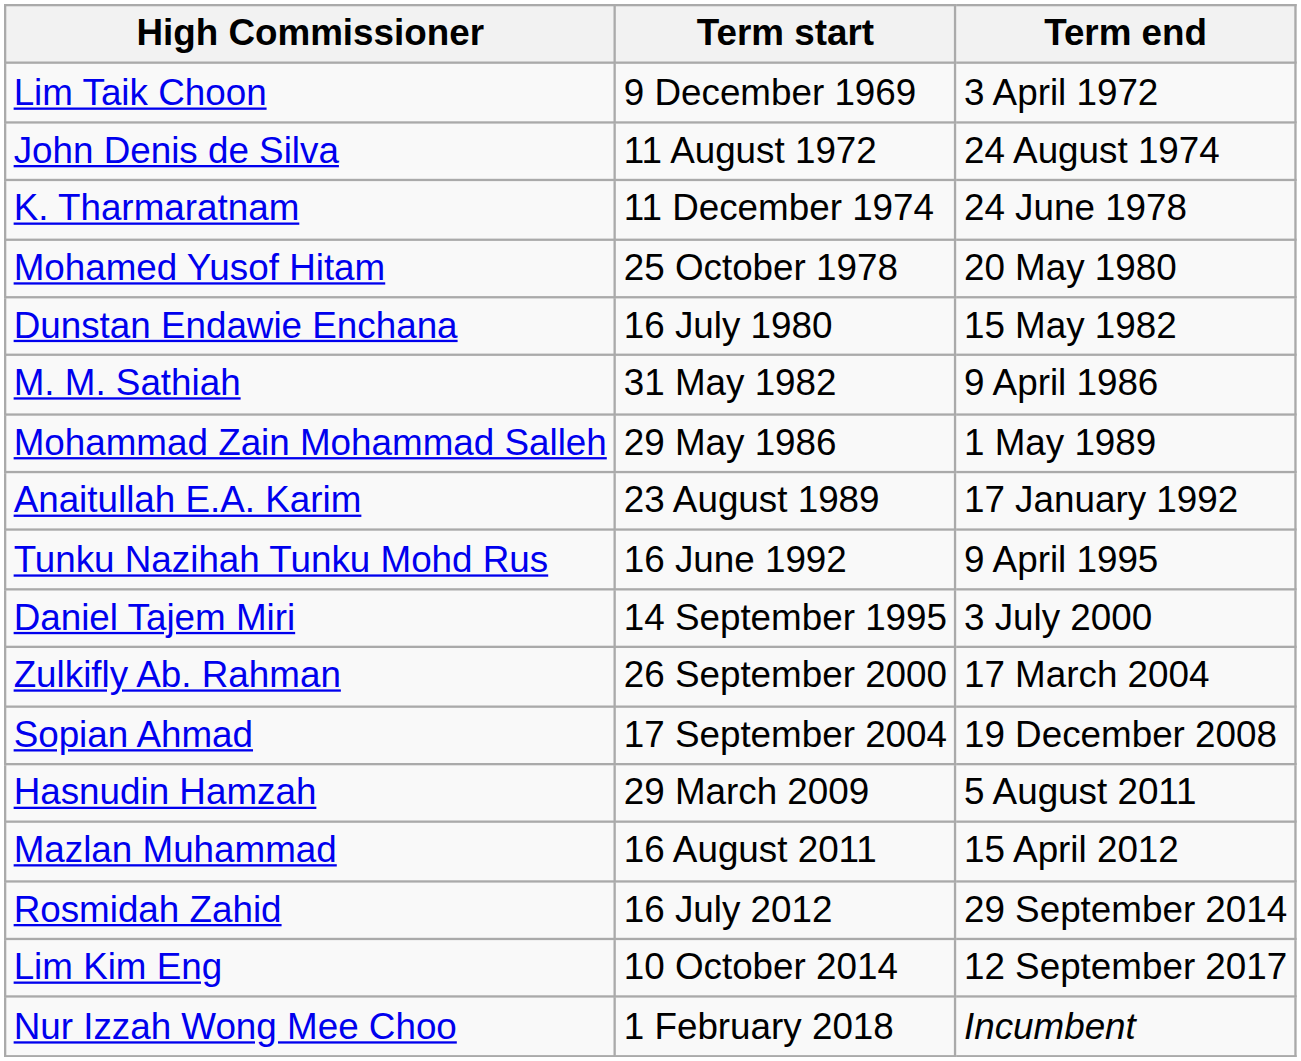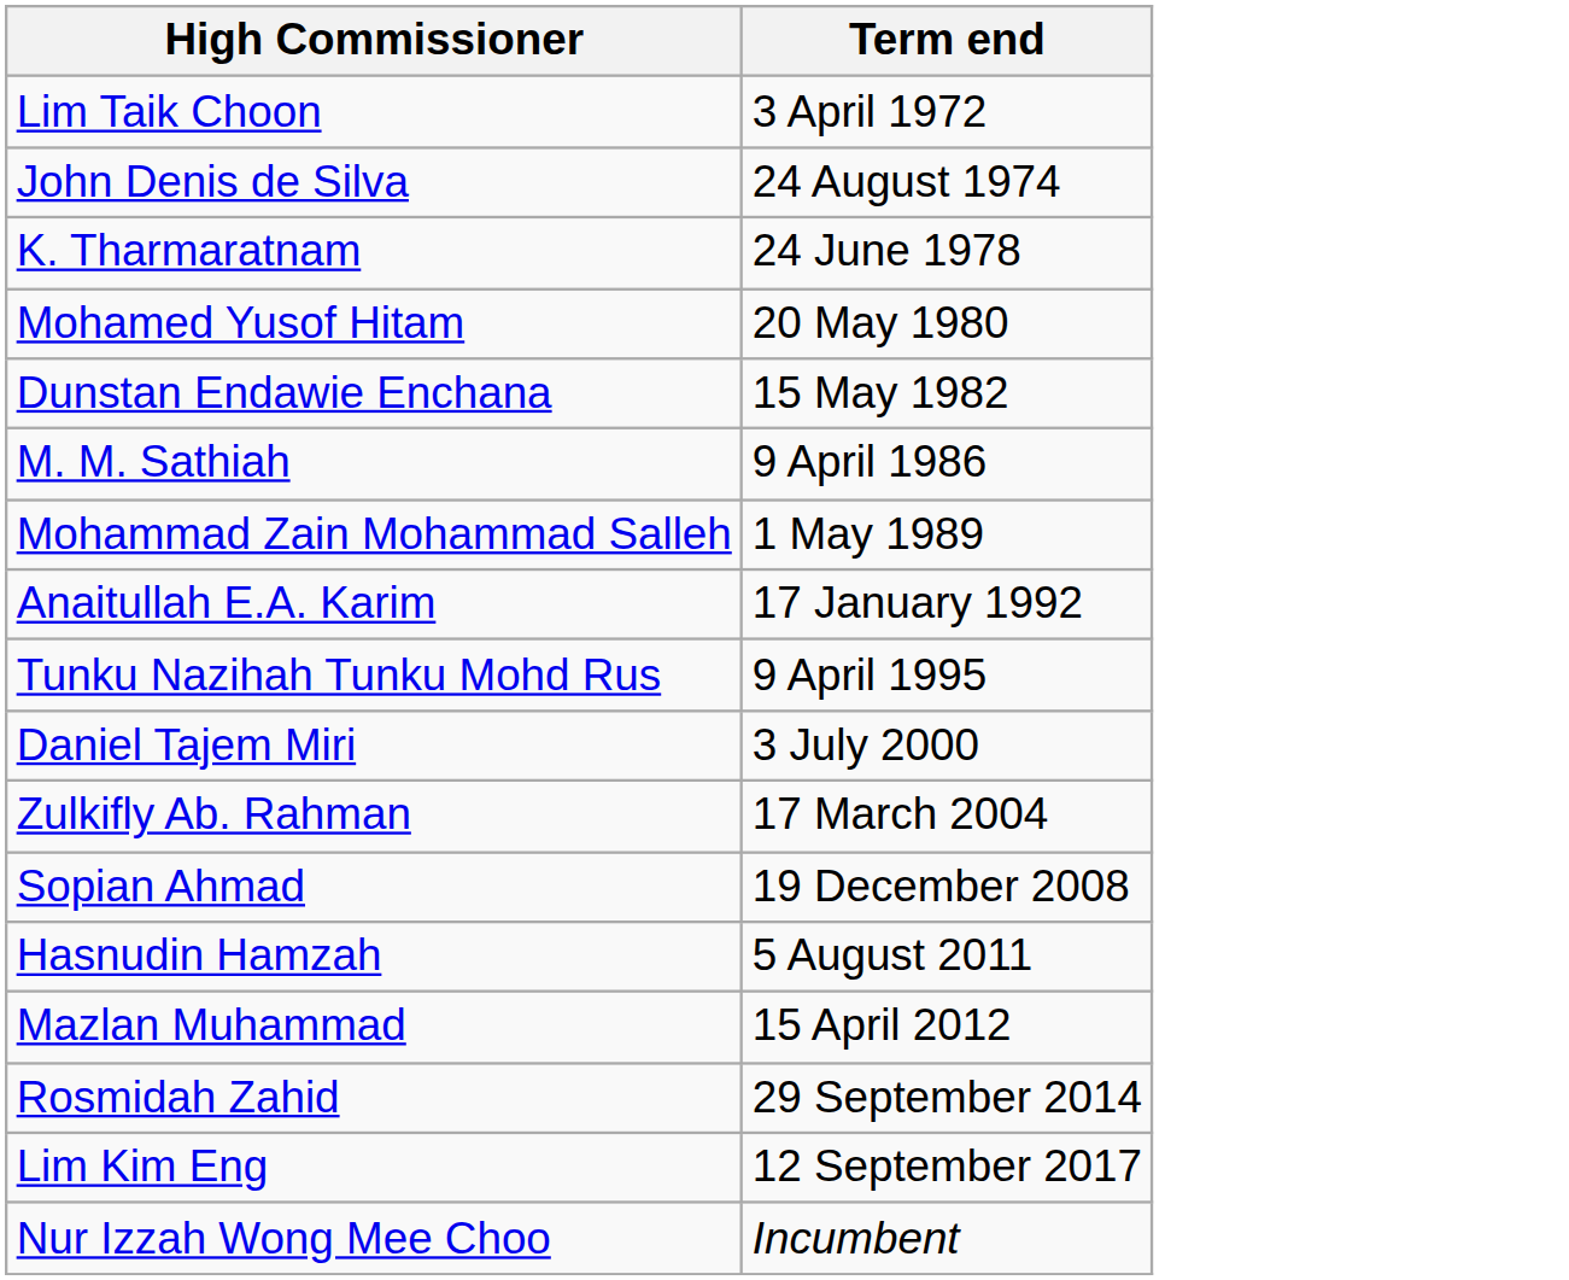- column: Term start | 9 December 1969 | 11 August 1972 | 11 December 1974 | 25 October 1978 | 16 July 1980 | 31 May 1982 | 29 May 1986 | 23 August 1989 | 16 June 1992 | 14 September 1995 | 26 September 2000 | 17 September 2004 | 29 March 2009 | 16 August 2011 | 16 July 2012 | 10 October 2014 | 1 February 2018
